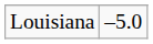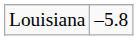Louisiana | column 2: –5.0 -> –5.8
